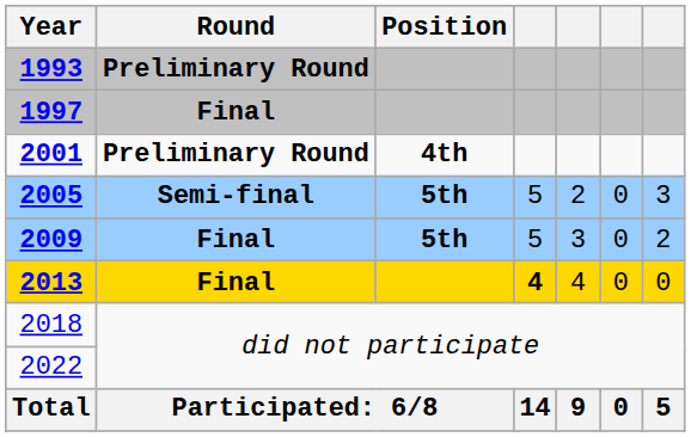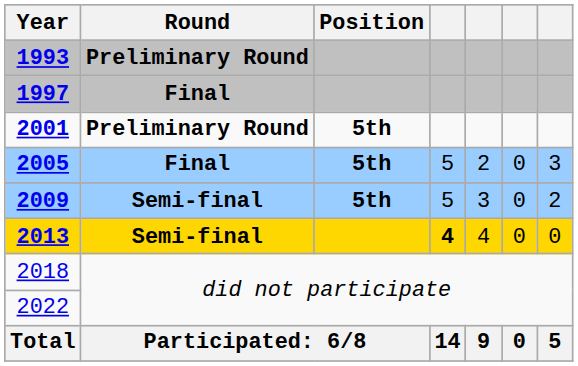2001 | Position: 4th -> 5th
2005 | Round: Semi-final -> Final
2009 | Round: Final -> Semi-final
2013 | Round: Final -> Semi-final
